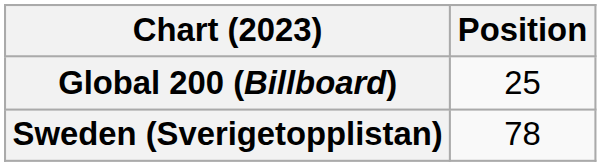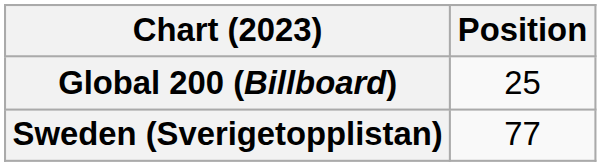Sweden (Sverigetopplistan) | Position: 78 -> 77
